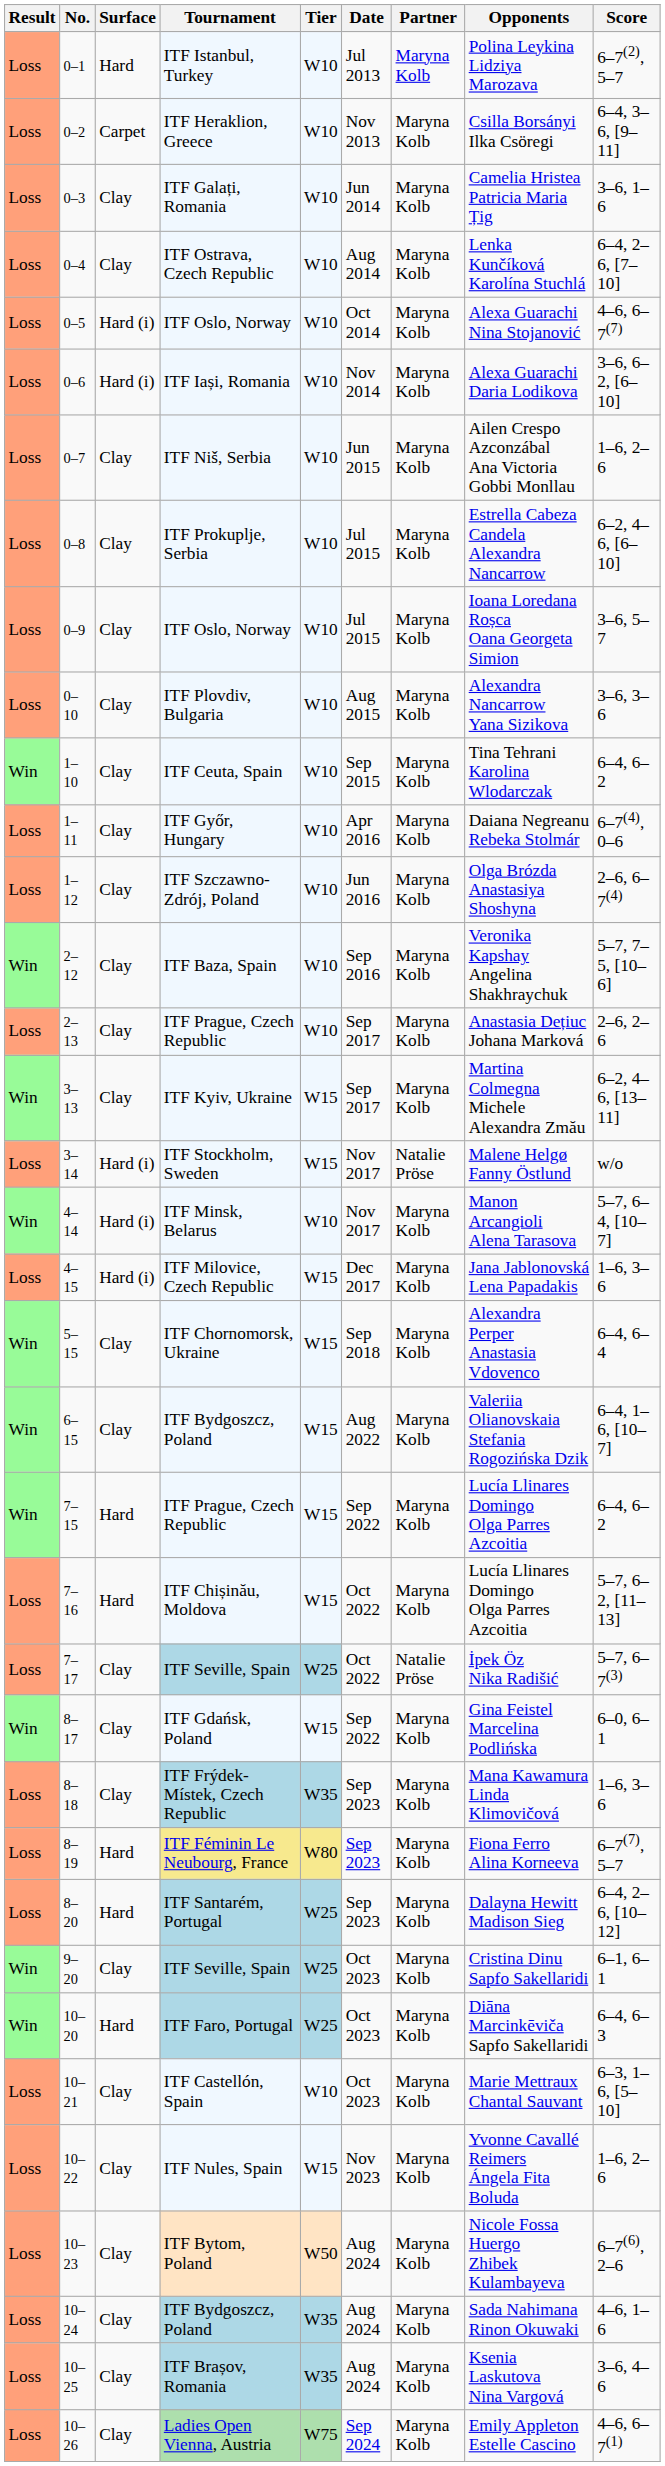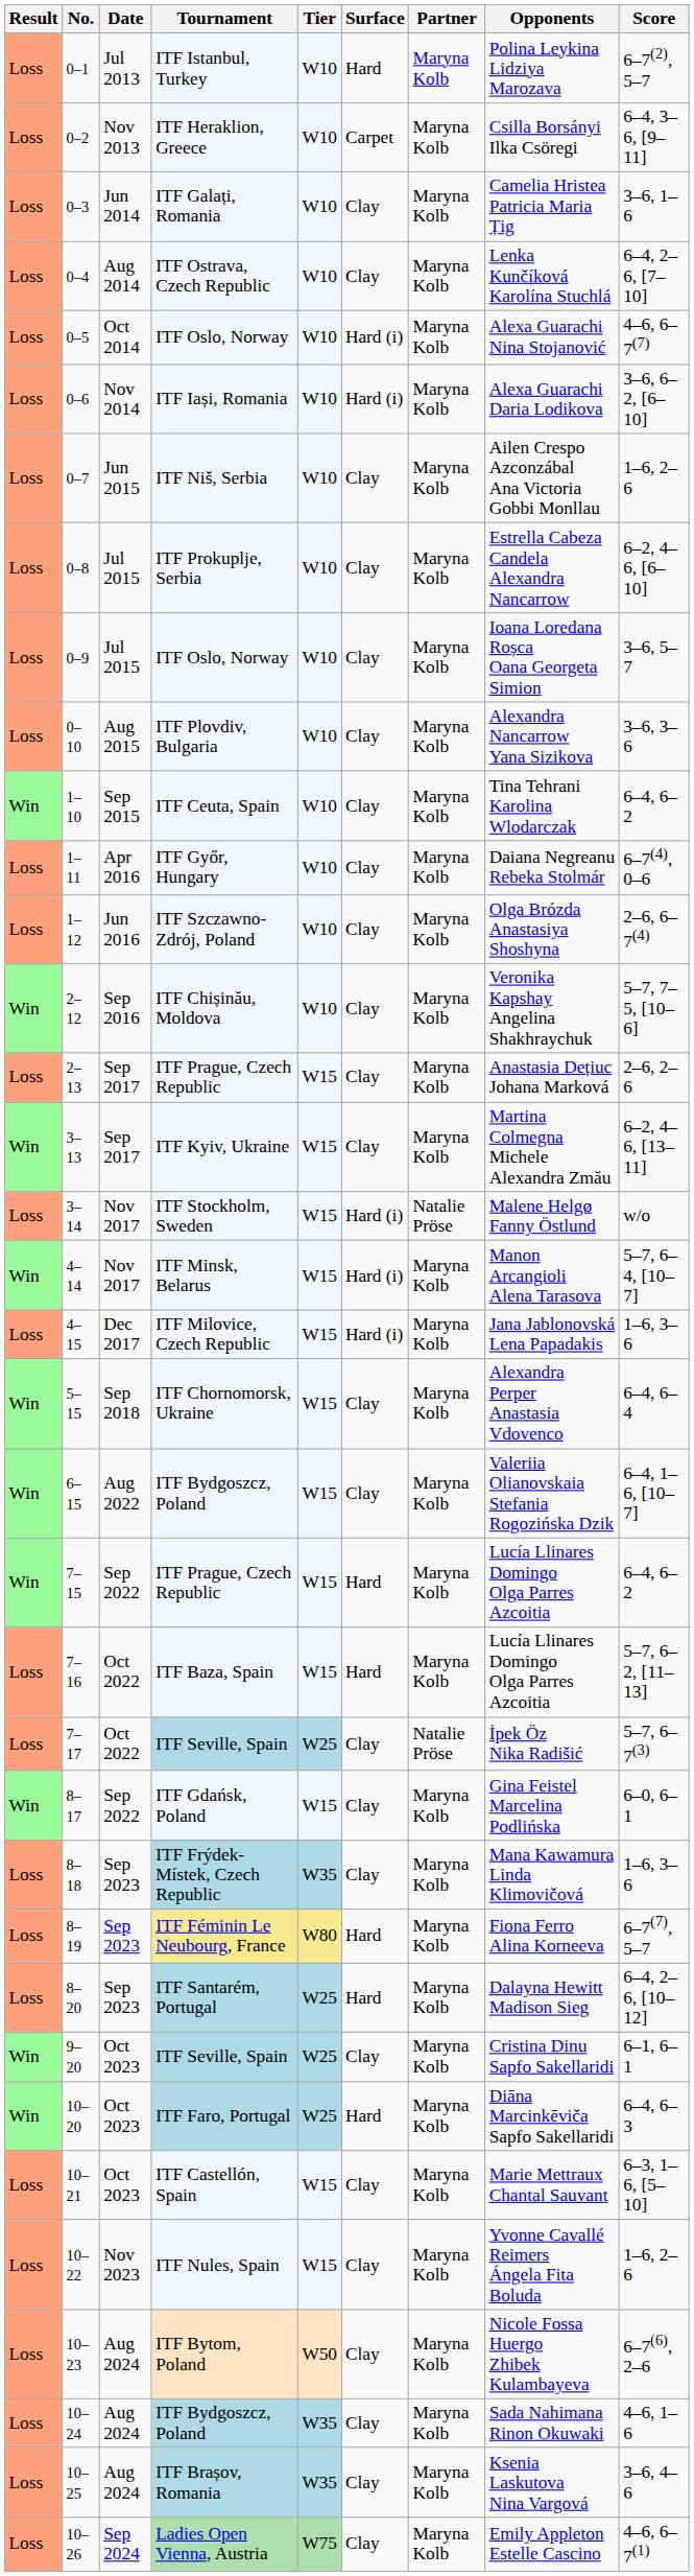columns swapped: Date <-> Surface
2–12 | Tournament: ITF Baza, Spain -> ITF Chișinău, Moldova
2–13 | Tier: W10 -> W15
4–14 | Tier: W10 -> W15
7–16 | Tournament: ITF Chișinău, Moldova -> ITF Baza, Spain
10–21 | Tier: W10 -> W15
